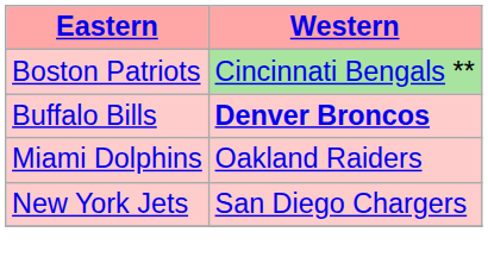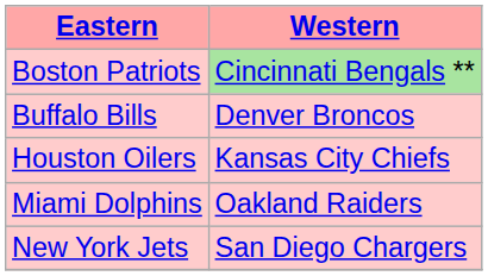Buffalo Bills | Western: bold -> normal
+ row: Houston Oilers | Kansas City Chiefs
